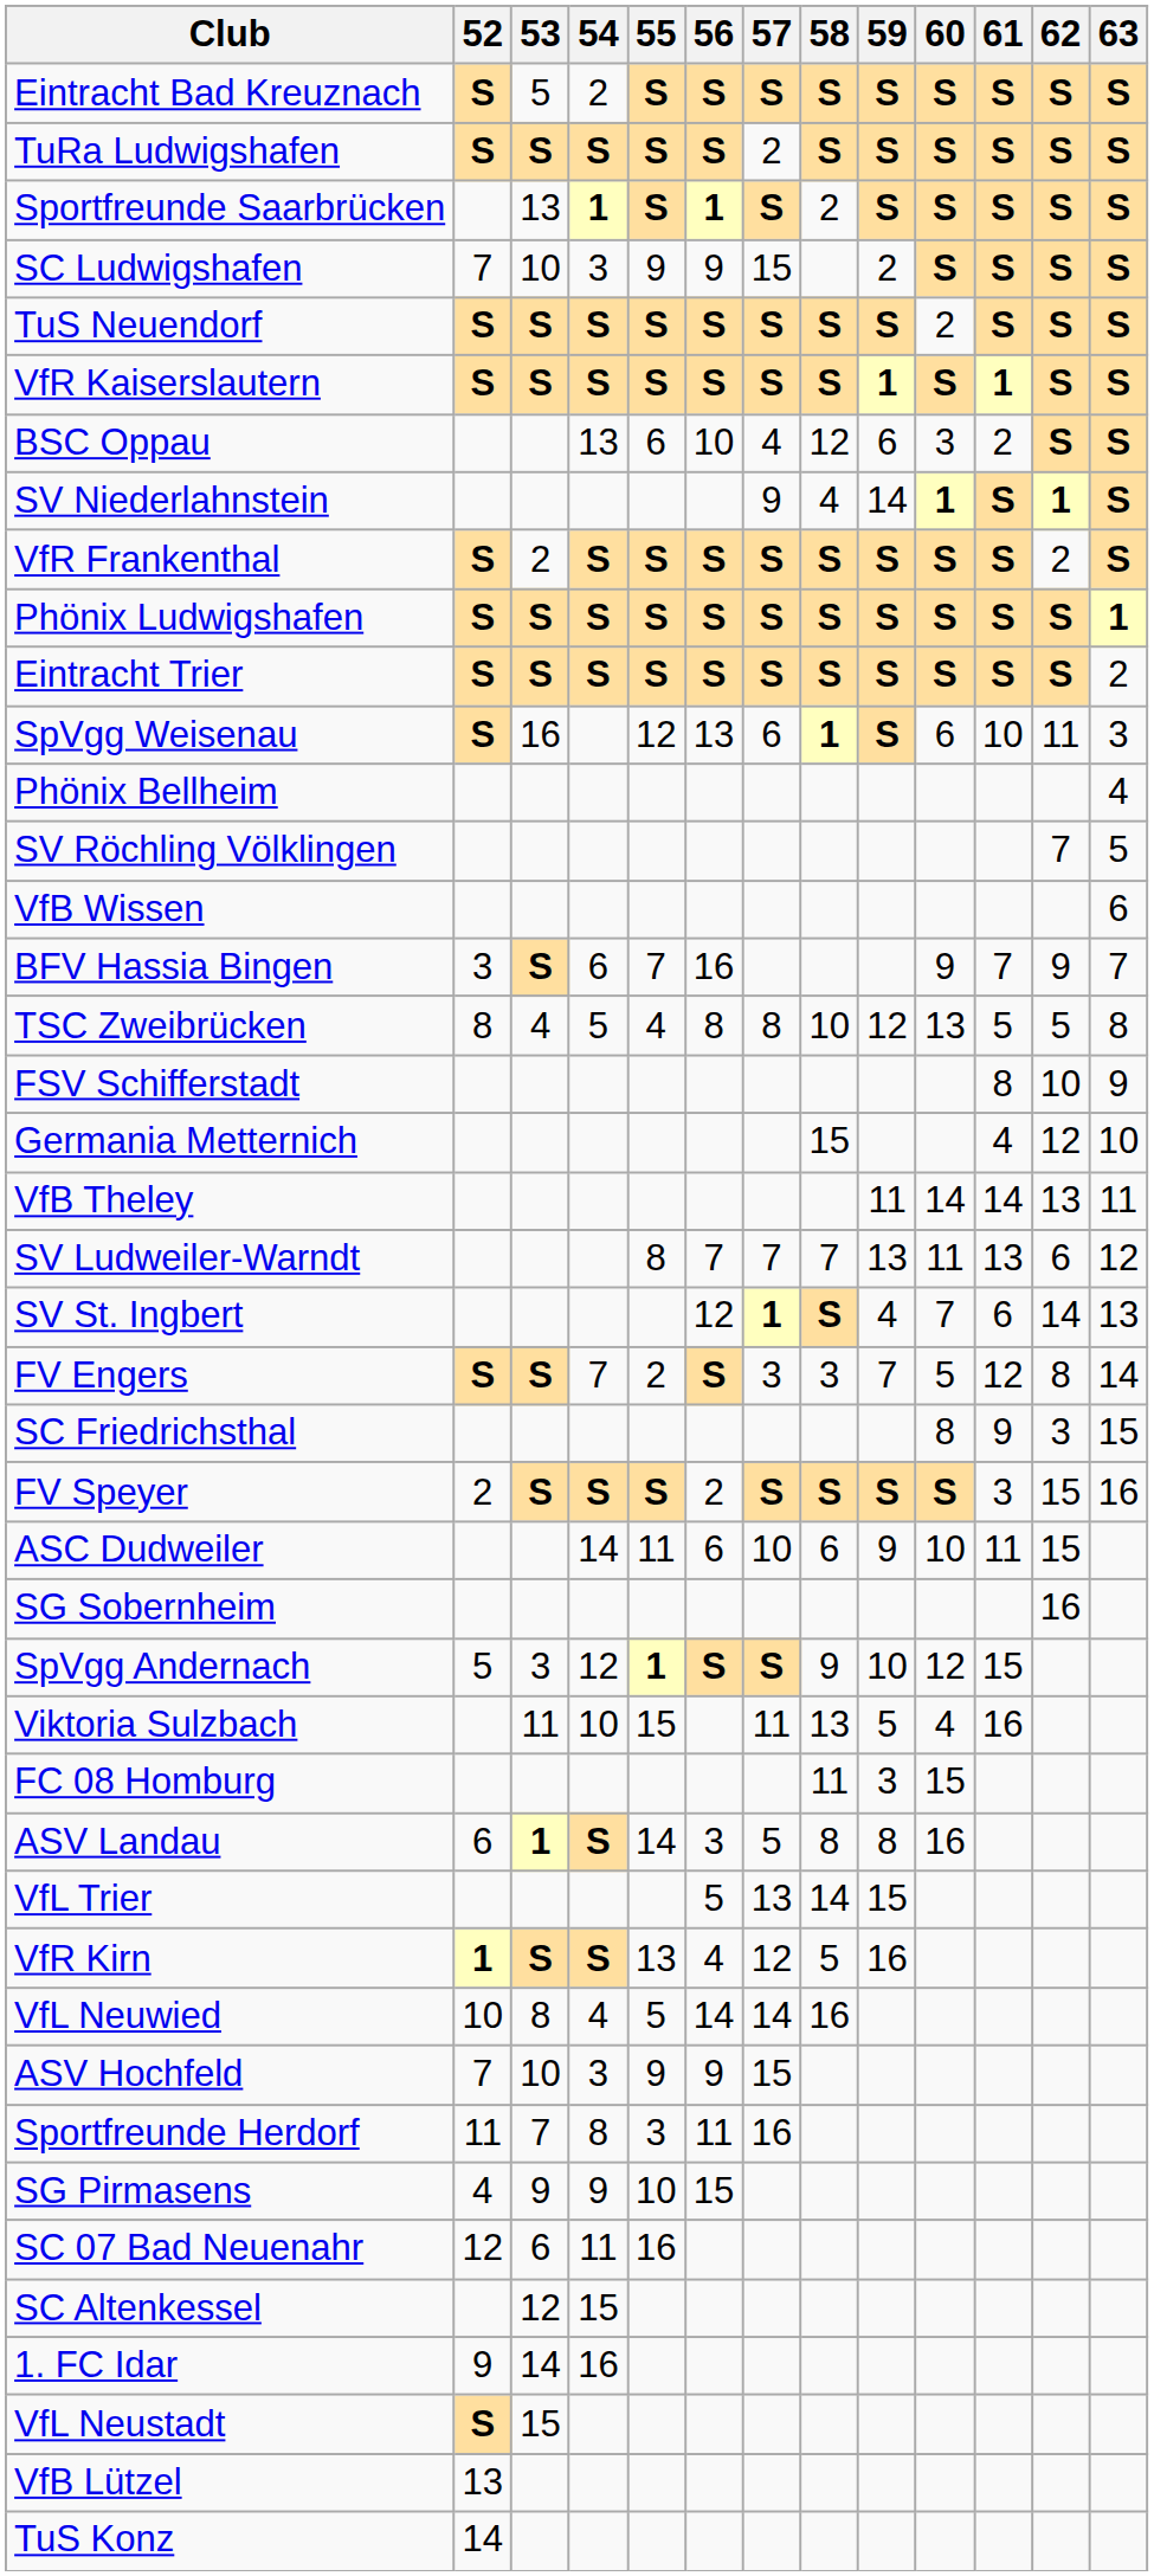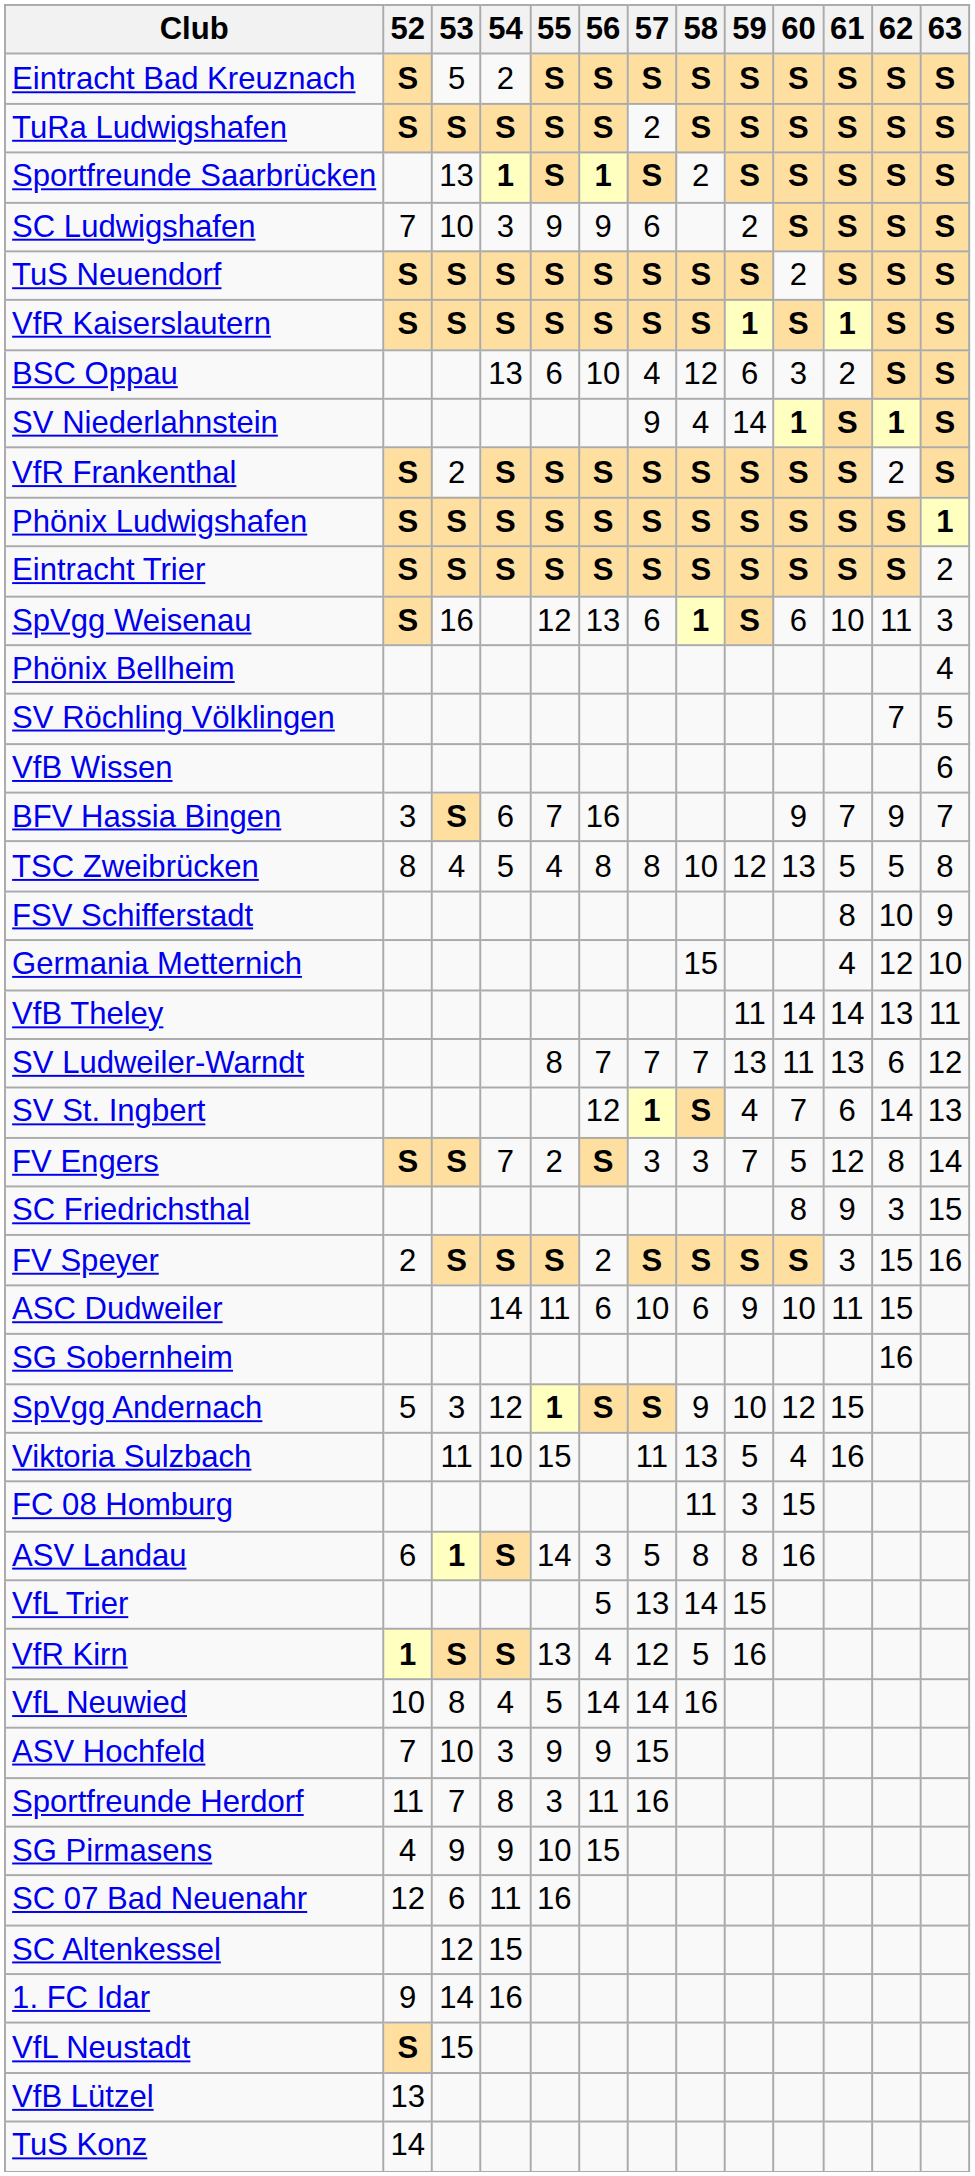SC Ludwigshafen | 57: 15 -> 6
